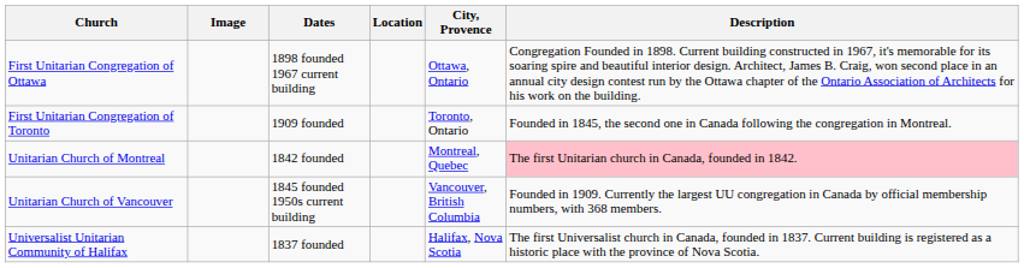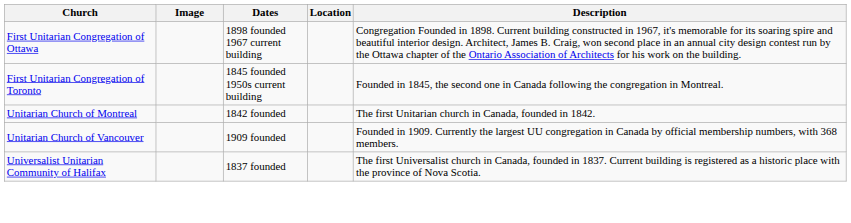- column: City, Provence | Ottawa, Ontario | Toronto, Ontario | Montreal, Quebec | Vancouver, British Columbia | Halifax, Nova Scotia
First Unitarian Congregation of Toronto | Dates: 1909 founded -> 1845 founded 1950s current building
Unitarian Church of Montreal | Description: pink background -> no background
Unitarian Church of Vancouver | Dates: 1845 founded 1950s current building -> 1909 founded
